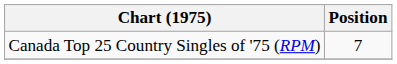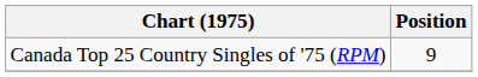Canada Top 25 Country Singles of '75 (RPM) | Position: 7 -> 9
